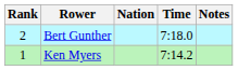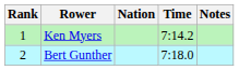rows swapped: Ken Myers <-> Bert Gunther
